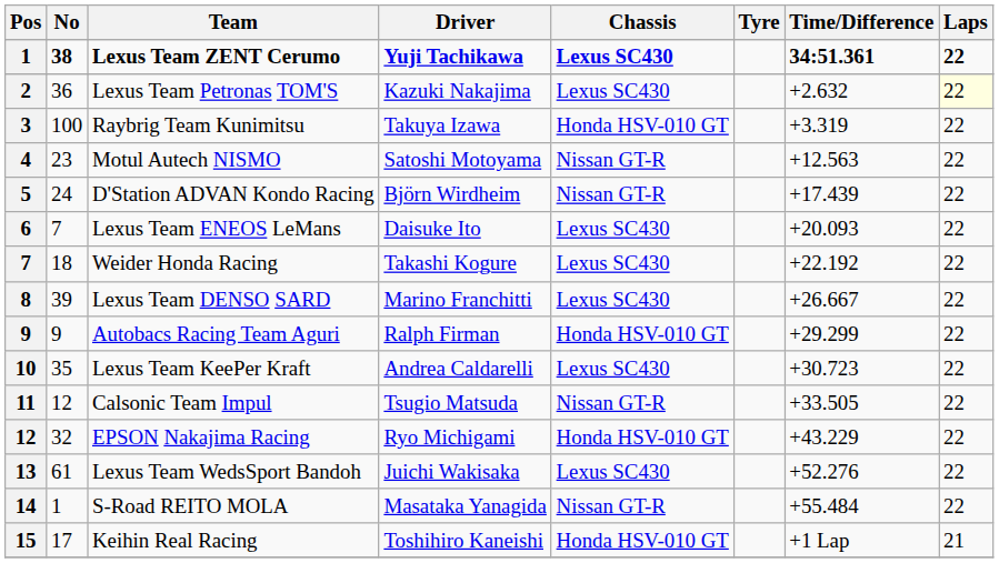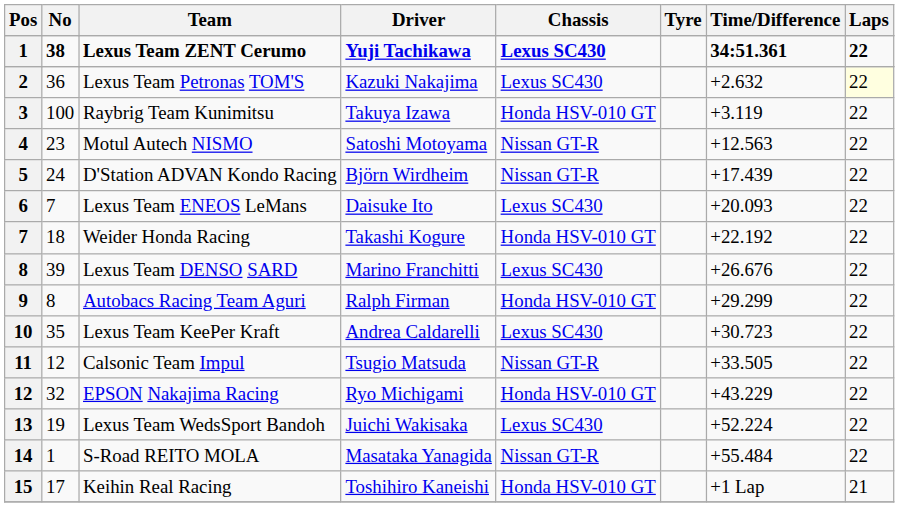Raybrig Team Kunimitsu | Time/Difference: +3.319 -> +3.119
Weider Honda Racing | Chassis: Lexus SC430 -> Honda HSV-010 GT
Lexus Team DENSO SARD | Time/Difference: +26.667 -> +26.676
Autobacs Racing Team Aguri | No: 9 -> 8
Lexus Team WedsSport Bandoh | No: 61 -> 19
Lexus Team WedsSport Bandoh | Time/Difference: +52.276 -> +52.224
